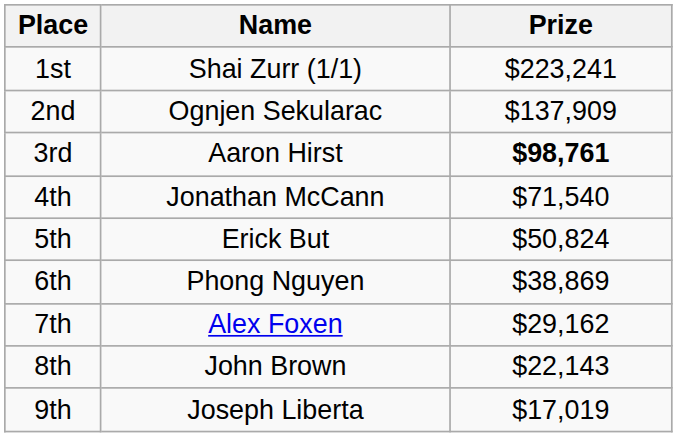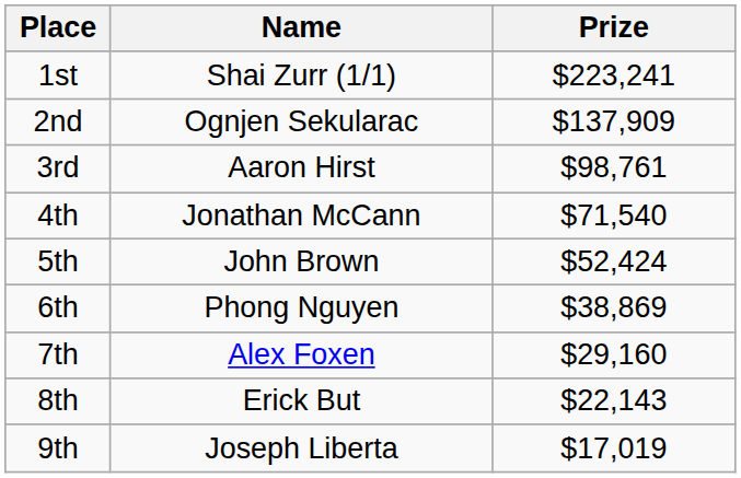3rd | Prize: bold -> normal
5th | Name: Erick But -> John Brown
5th | Prize: $50,824 -> $52,424
7th | Prize: $29,162 -> $29,160
8th | Name: John Brown -> Erick But
